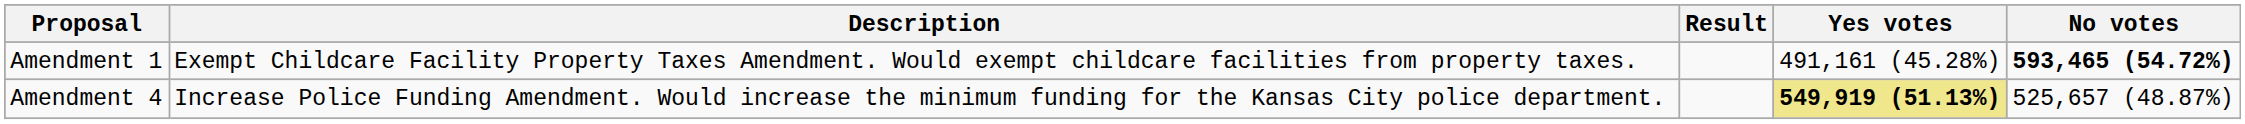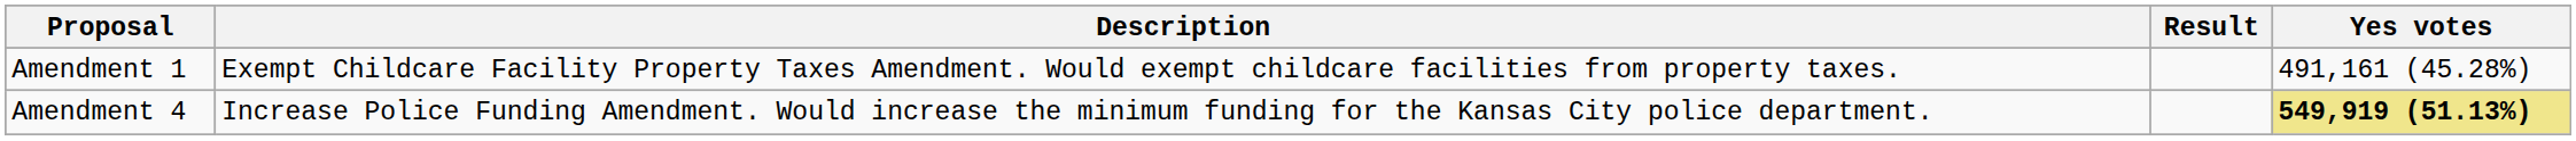- column: No votes | 593,465 (54.72%) | 525,657 (48.87%)
